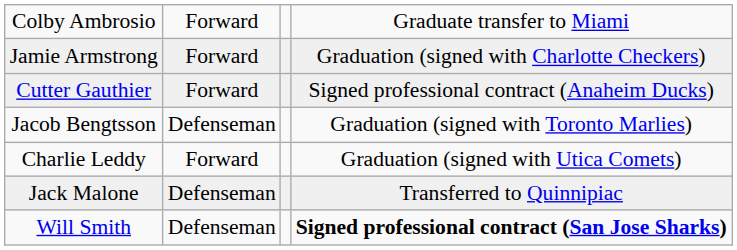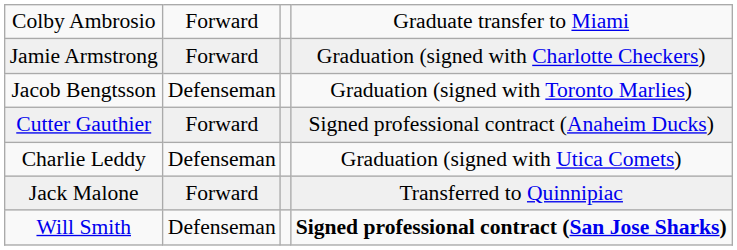rows swapped: Jacob Bengtsson <-> Cutter Gauthier
Charlie Leddy | column 2: Forward -> Defenseman
Jack Malone | column 2: Defenseman -> Forward
